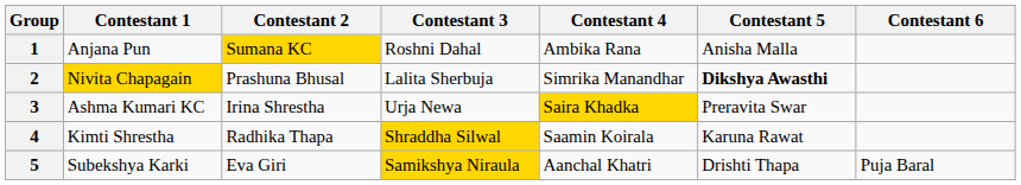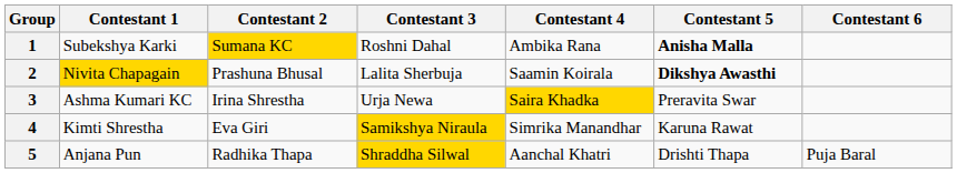1 | Contestant 1: Anjana Pun -> Subekshya Karki
1 | Contestant 5: normal -> bold
2 | Contestant 4: Simrika Manandhar -> Saamin Koirala
4 | Contestant 2: Radhika Thapa -> Eva Giri
4 | Contestant 3: Shraddha Silwal -> Samikshya Niraula
4 | Contestant 4: Saamin Koirala -> Simrika Manandhar
5 | Contestant 1: Subekshya Karki -> Anjana Pun
5 | Contestant 2: Eva Giri -> Radhika Thapa
5 | Contestant 3: Samikshya Niraula -> Shraddha Silwal
